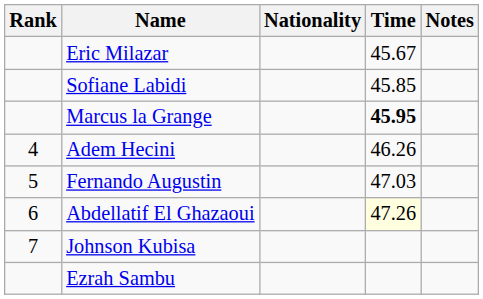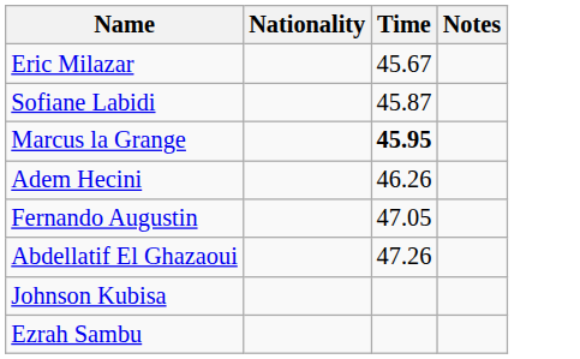- column: Rank | 4 | 5 | 6 | 7
Sofiane Labidi | Time: 45.85 -> 45.87
Fernando Augustin | Time: 47.03 -> 47.05
Abdellatif El Ghazaoui | Time: lightyellow background -> no background
